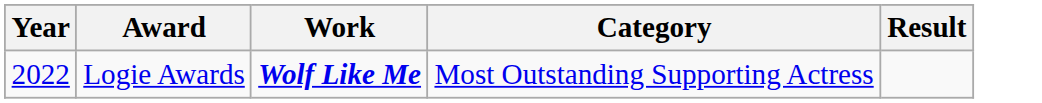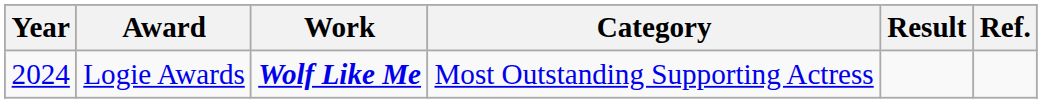+ column: Ref.
Logie Awards | Year: 2022 -> 2024
